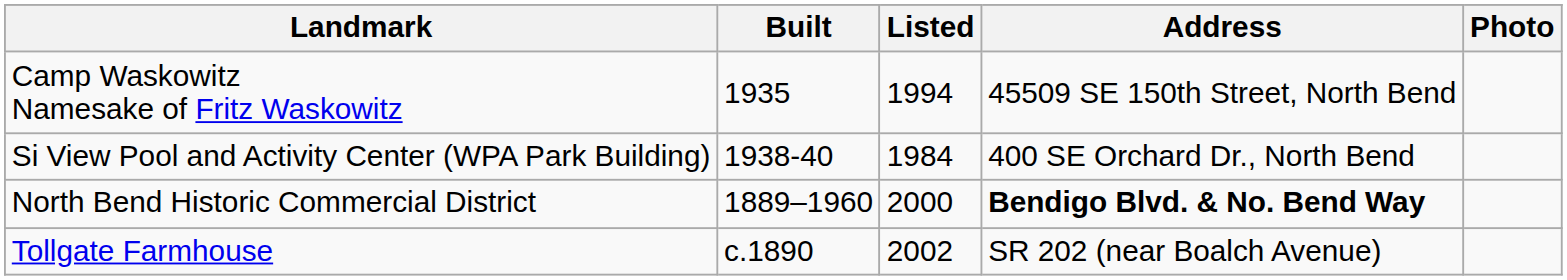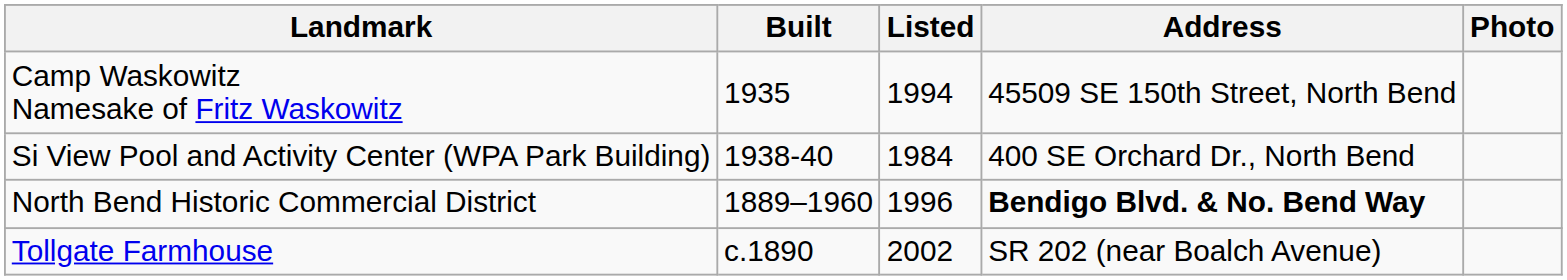North Bend Historic Commercial District | Listed: 2000 -> 1996
